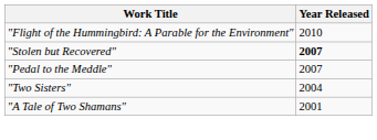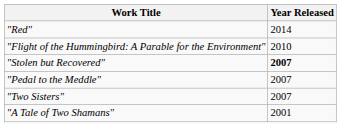+ row: "Red" | 2014
"Two Sisters" | Year Released: 2004 -> 2007
